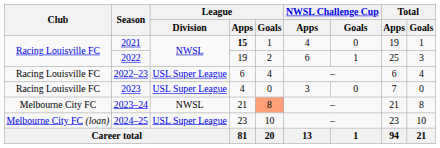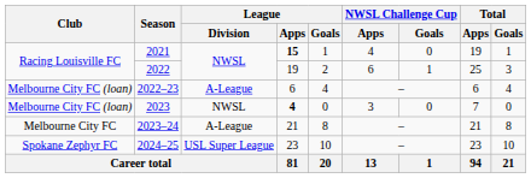2022–23 | Club: Racing Louisville FC -> Melbourne City FC (loan)
2022–23 | League / Division: USL Super League -> A-League
2023 | Club: Racing Louisville FC -> Melbourne City FC (loan)
2023 | League / Division: USL Super League -> NWSL
2023 | League / Apps: normal -> bold
2023–24 | League / Division: NWSL -> A-League
2023–24 | League / Goals: lightsalmon background -> no background
2024–25 | Club: Melbourne City FC (loan) -> Spokane Zephyr FC
